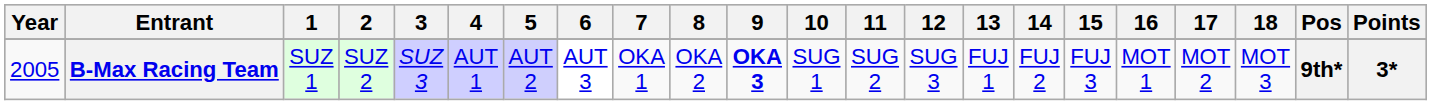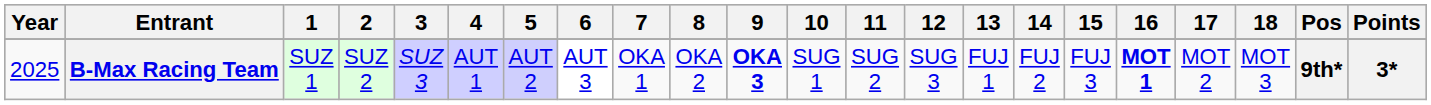B-Max Racing Team | Year: 2005 -> 2025
B-Max Racing Team | 16: normal -> bold
